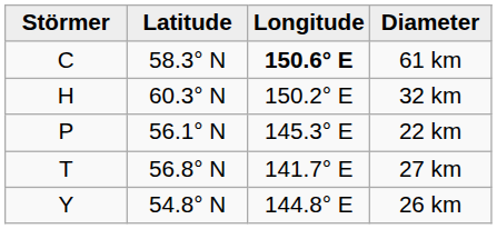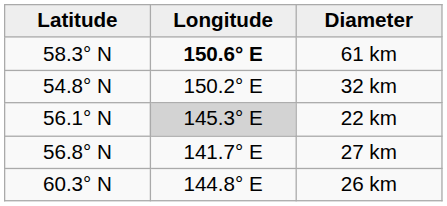- column: Störmer | C | H | P | T | Y
32 km | Latitude: 60.3° N -> 54.8° N
22 km | Longitude: no background -> lightgrey background
26 km | Latitude: 54.8° N -> 60.3° N
